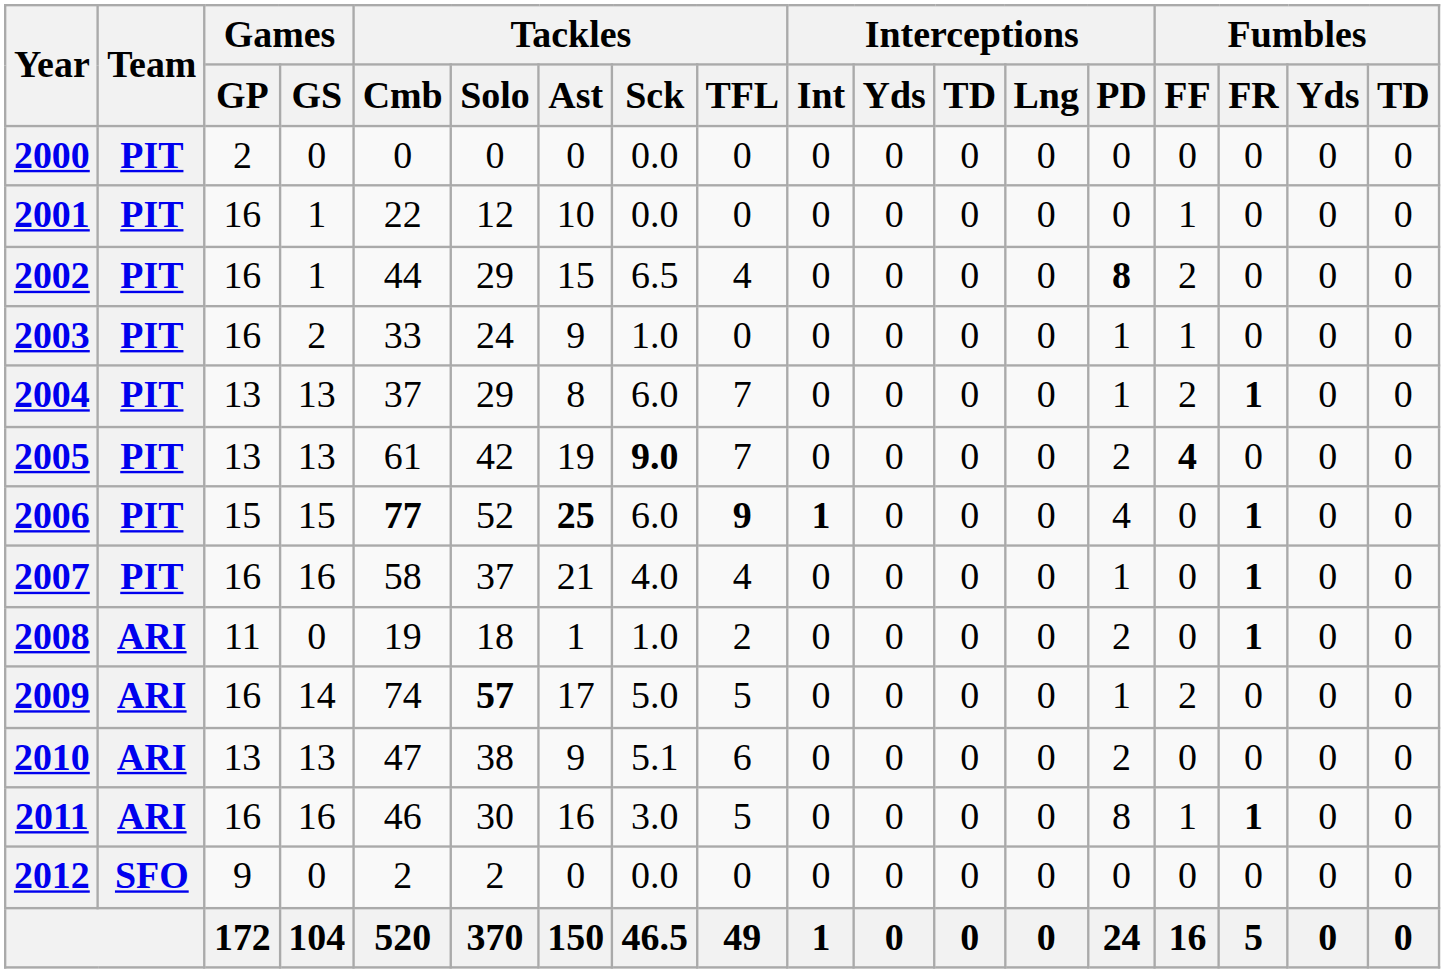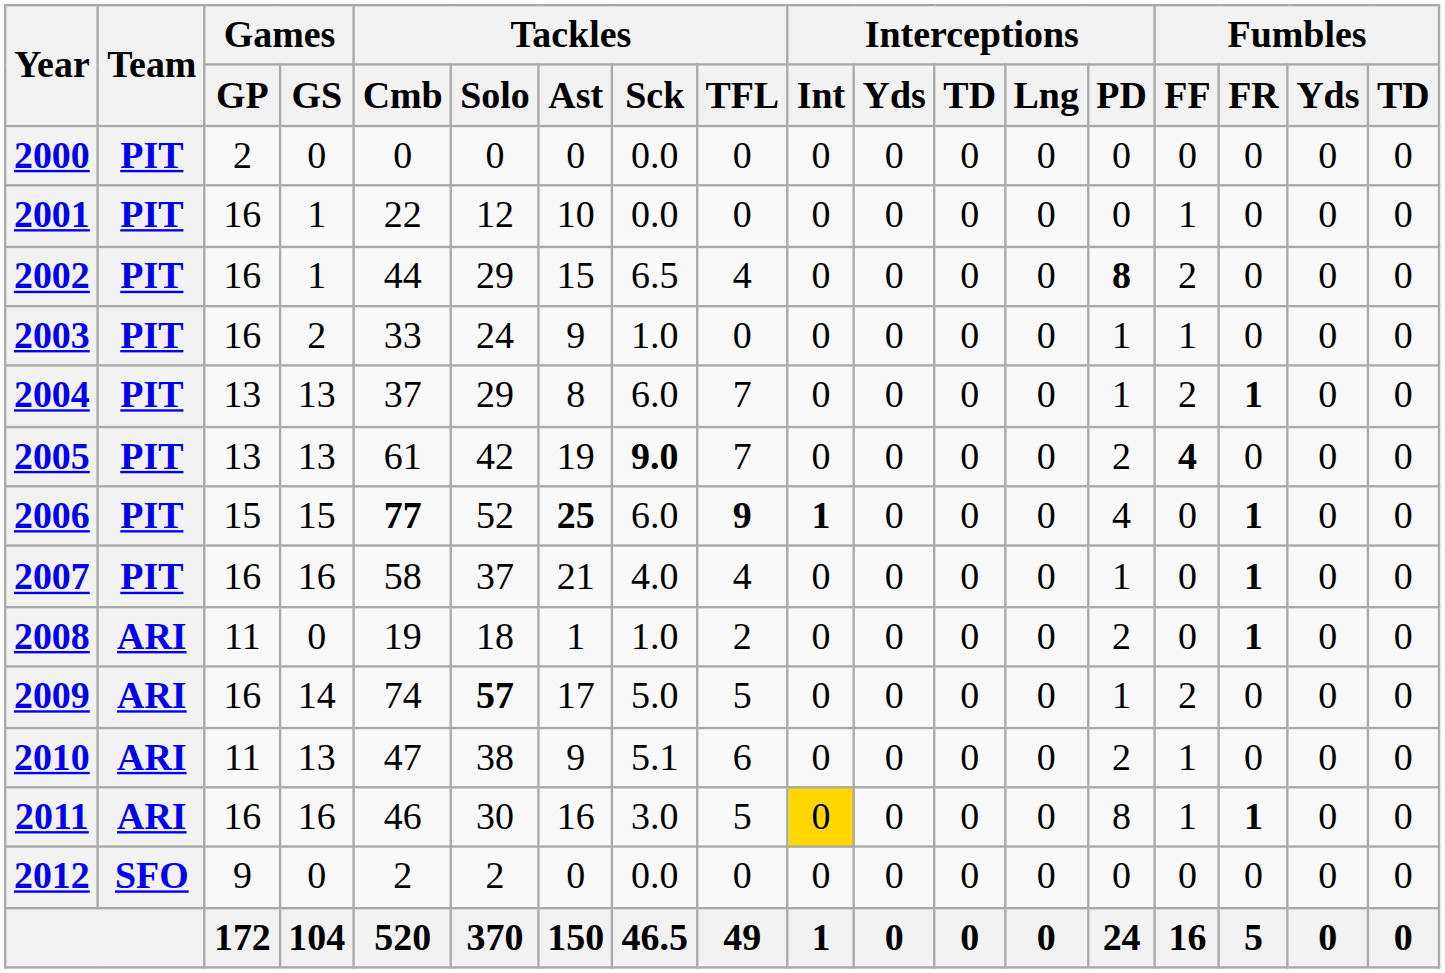2010 | Games / GP: 13 -> 11
2010 | Fumbles / FF: 0 -> 1
2011 | Interceptions / Int: no background -> gold background
